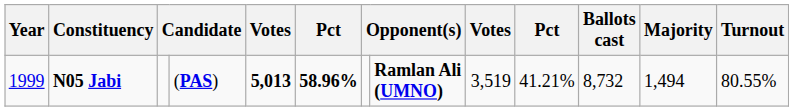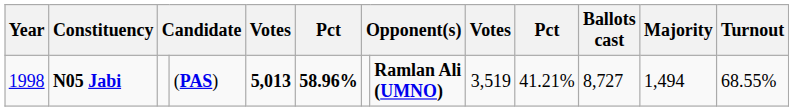N05 Jabi | Year: 1999 -> 1998
N05 Jabi | Ballots cast: 8,732 -> 8,727
N05 Jabi | Turnout: 80.55% -> 68.55%
